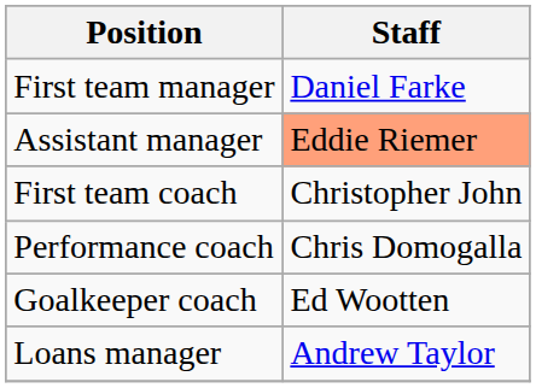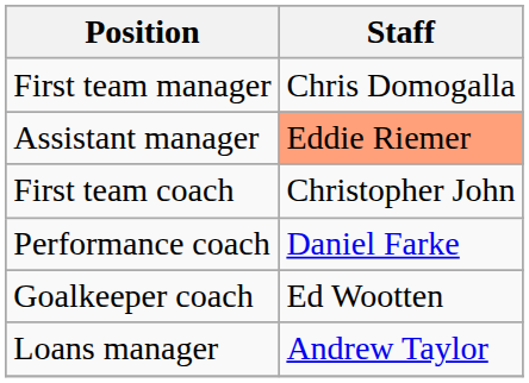First team manager | Staff: Daniel Farke -> Chris Domogalla
Performance coach | Staff: Chris Domogalla -> Daniel Farke
